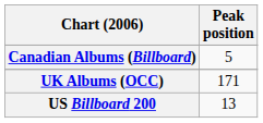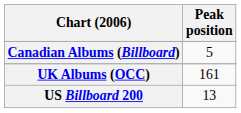UK Albums (OCC) | Peak position: 171 -> 161
